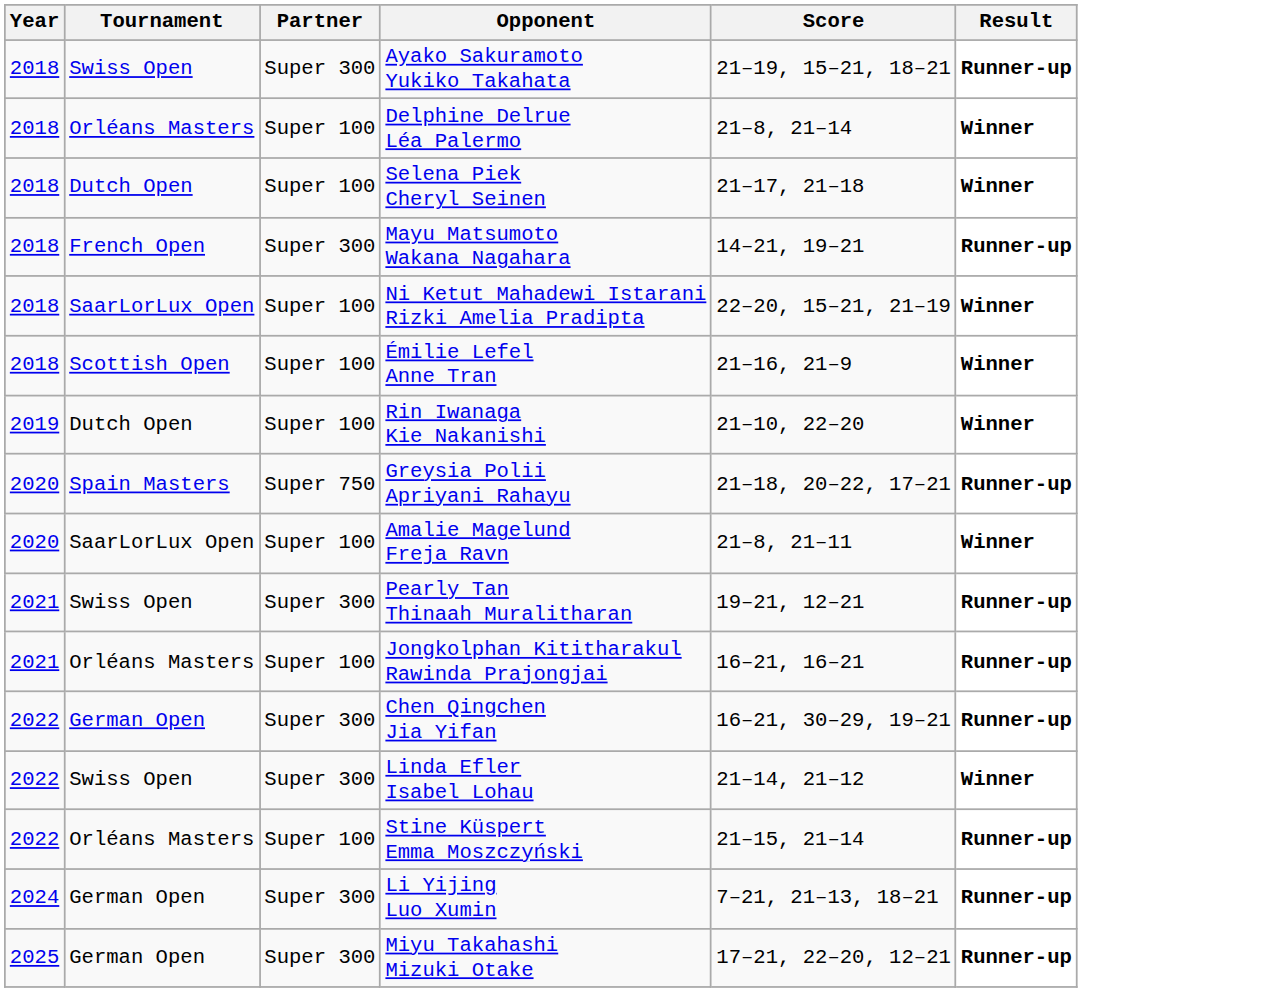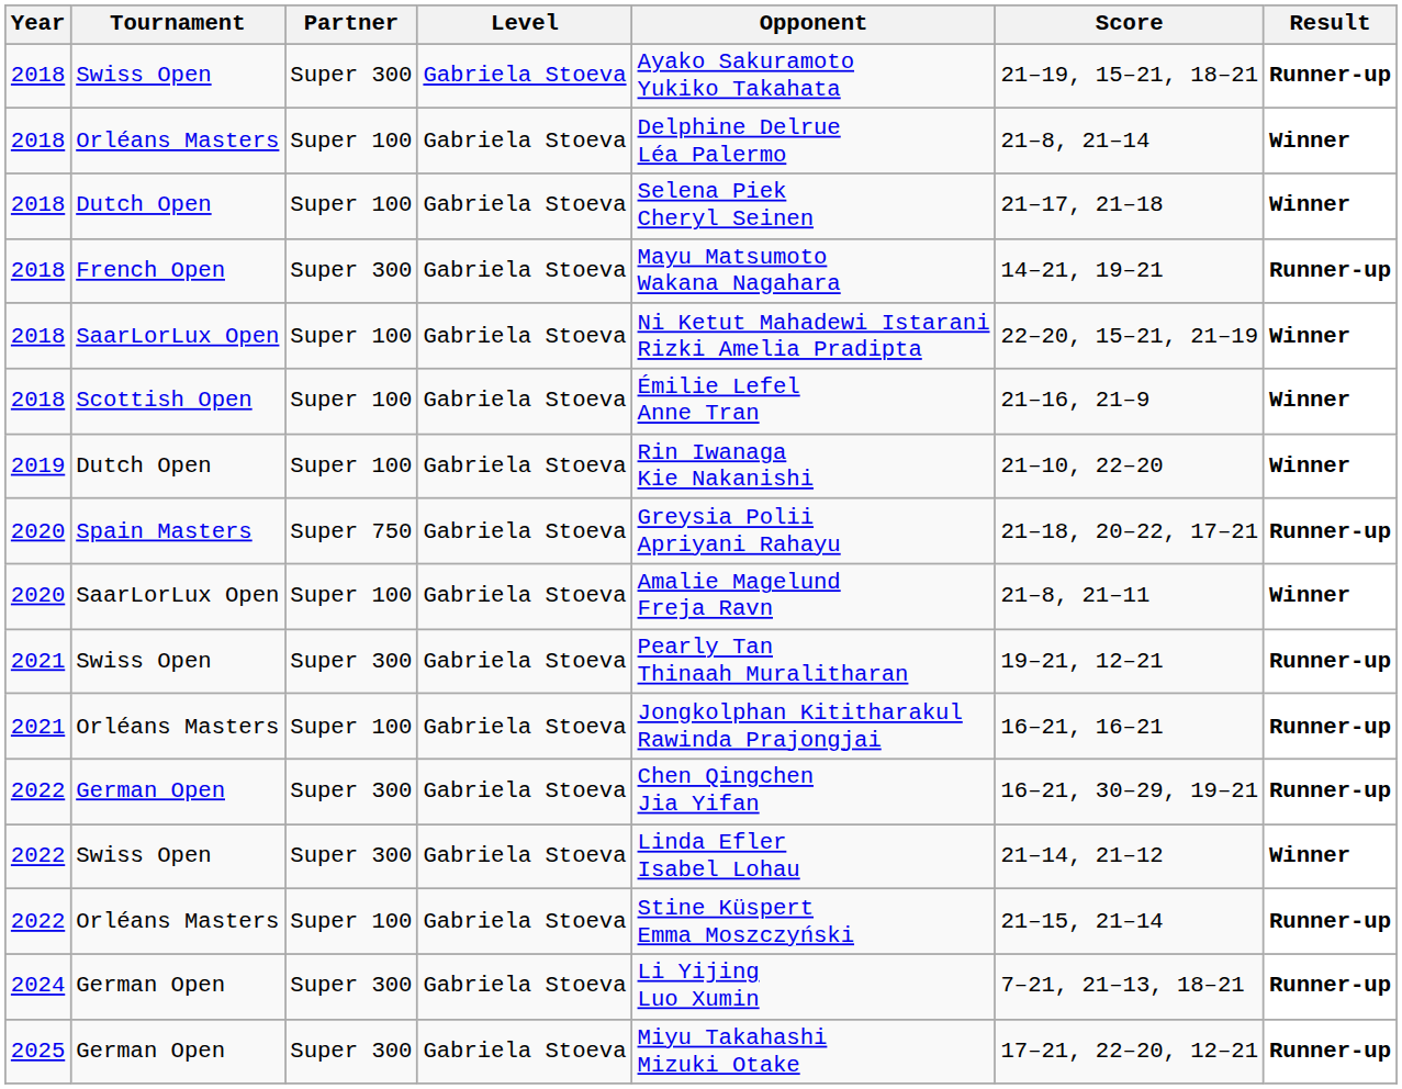+ column: Level | Gabriela Stoeva | Gabriela Stoeva | Gabriela Stoeva | Gabriela Stoeva | Gabriela Stoeva | Gabriela Stoeva | Gabriela Stoeva | Gabriela Stoeva | Gabriela Stoeva | Gabriela Stoeva | Gabriela Stoeva | Gabriela Stoeva | Gabriela Stoeva | Gabriela Stoeva | Gabriela Stoeva | Gabriela Stoeva
